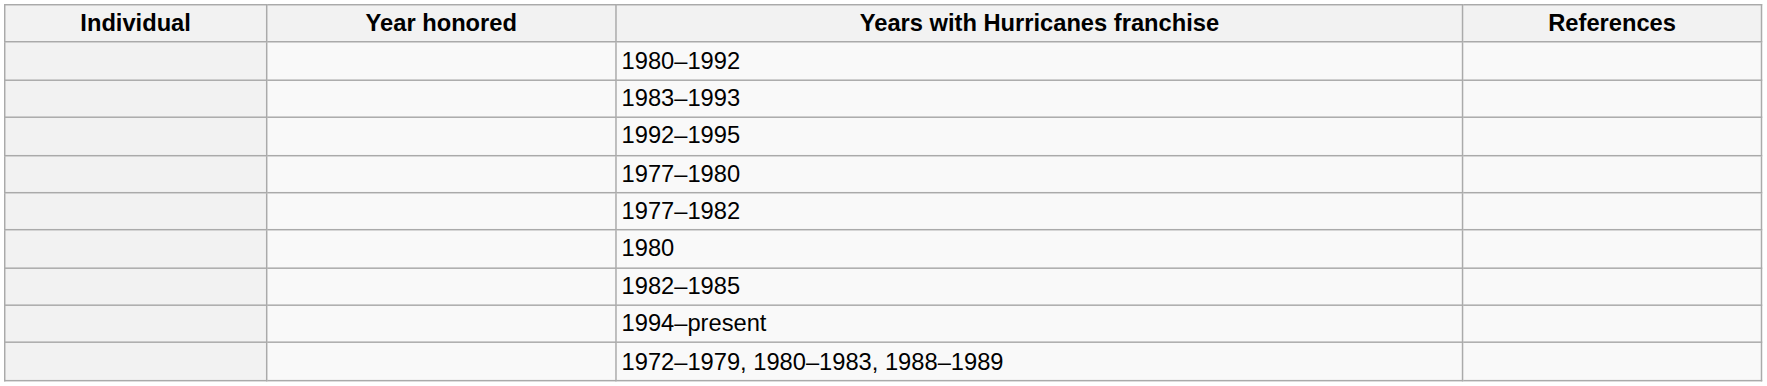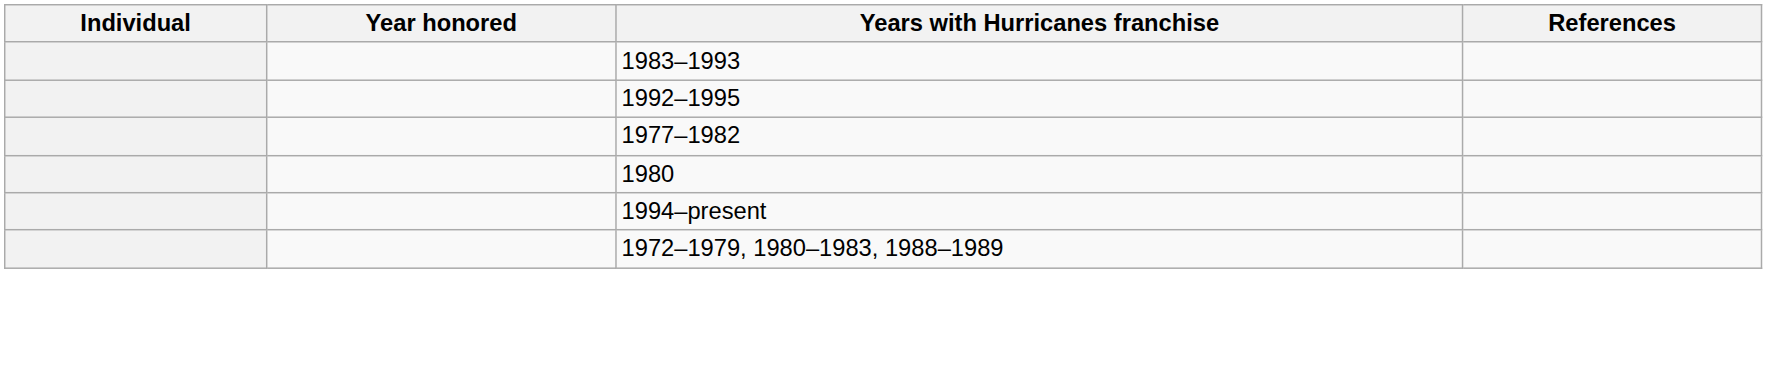- row: 1980–1992
- row: 1977–1980
- row: 1982–1985
